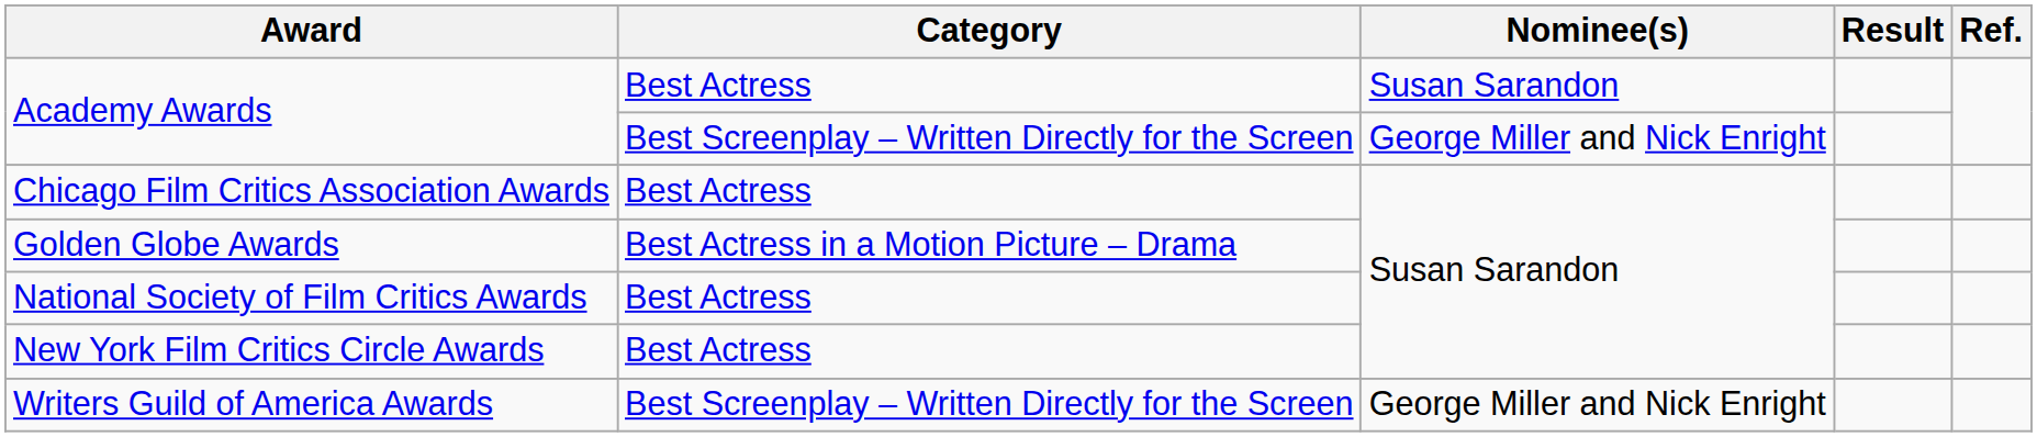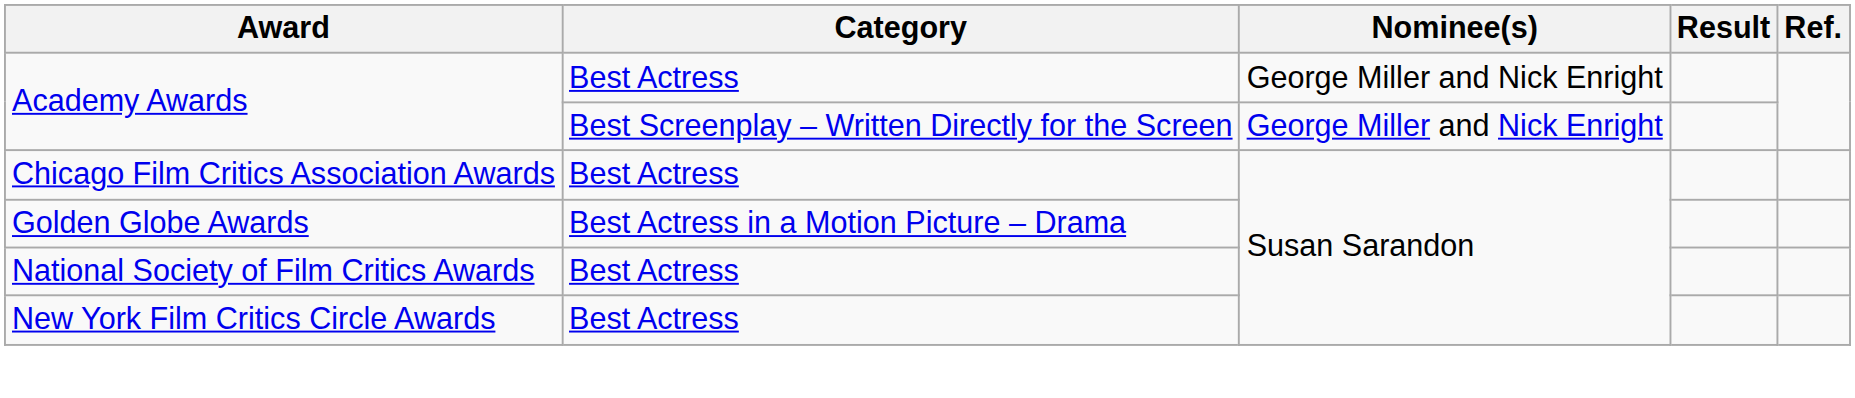Academy Awards / Best Actress | Nominee(s): Susan Sarandon -> George Miller and Nick Enright
- row: Writers Guild of America Awards | Best Screenplay – Written Directly for the Screen | George Miller and Nick Enright
